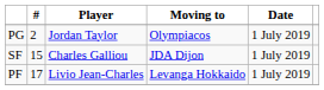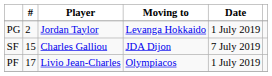PG | Moving to: Olympiacos -> Levanga Hokkaido
SF | Date: 1 July 2019 -> 7 July 2019
PF | Moving to: Levanga Hokkaido -> Olympiacos
